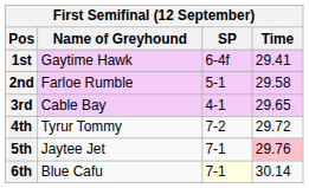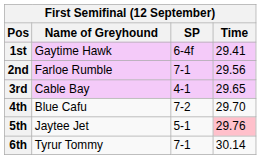2nd | SP: 5-1 -> 7-1
2nd | Time: 29.58 -> 29.56
4th | Name of Greyhound: Tyrur Tommy -> Blue Cafu
4th | Time: 29.72 -> 29.70
5th | SP: 7-1 -> 5-1
6th | Name of Greyhound: Blue Cafu -> Tyrur Tommy
6th | SP: lightyellow background -> no background
